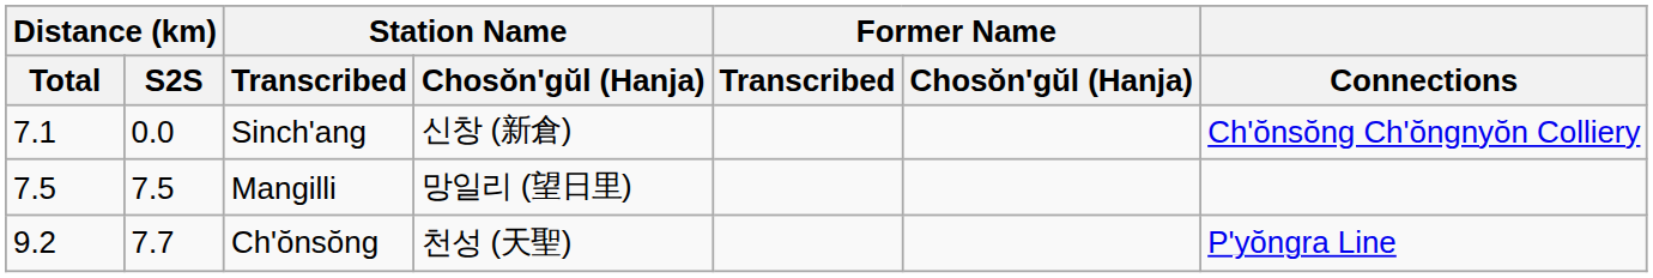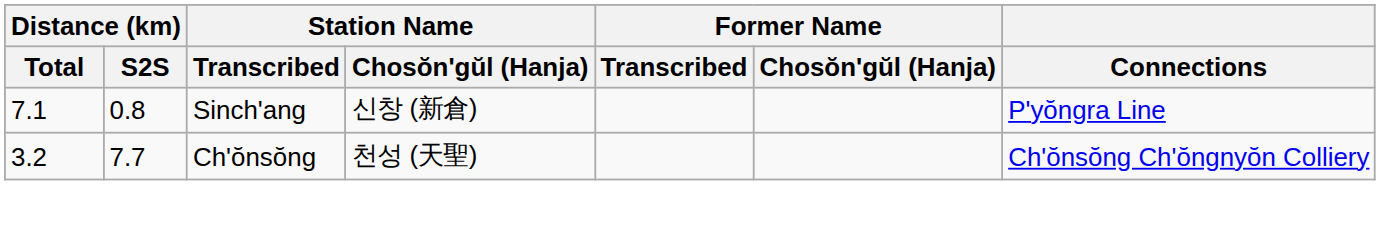Sinch'ang | Distance (km) / S2S: 0.0 -> 0.8
Sinch'ang | Connections: Ch'ŏnsŏng Ch'ŏngnyŏn Colliery -> P'yŏngra Line
- row: 7.5 | 7.5 | Mangilli | 망일리 (望日里)
Ch'ŏnsŏng | Distance (km) / Total: 9.2 -> 3.2
Ch'ŏnsŏng | Connections: P'yŏngra Line -> Ch'ŏnsŏng Ch'ŏngnyŏn Colliery
